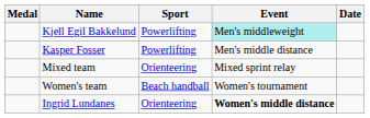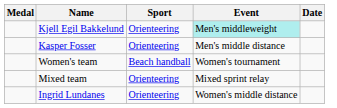Kjell Egil Bakkelund | Sport: Powerlifting -> Orienteering
Kasper Fosser | Sport: Powerlifting -> Orienteering
rows swapped: Women's team <-> Mixed team
Ingrid Lundanes | Event: bold -> normal
